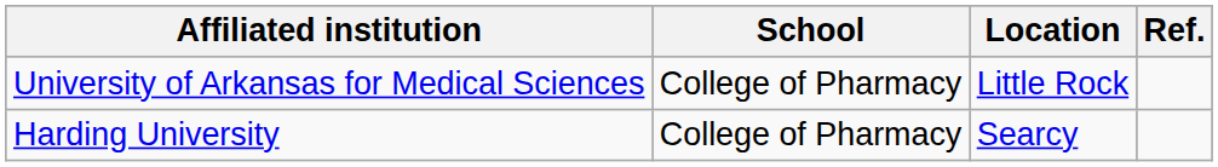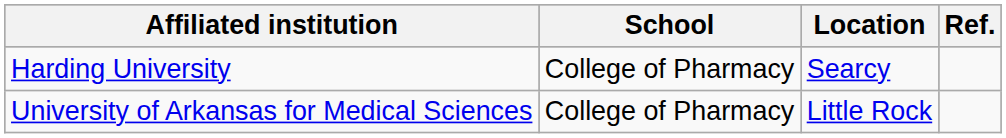rows swapped: Harding University <-> University of Arkansas for Medical Sciences
